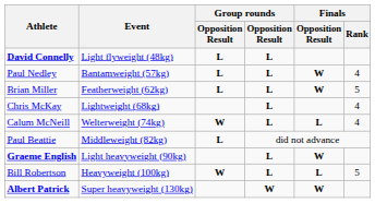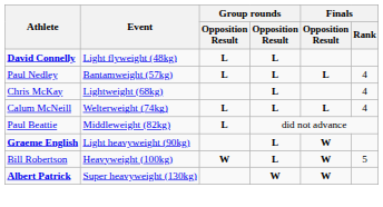Paul Nedley | Finals / Opposition Result: W -> L
- row: Brian Miller | Featherweight (62kg) | L | L | W | 5
Calum McNeill | column 3: W -> L
Bill Robertson | Finals / Opposition Result: L -> W
